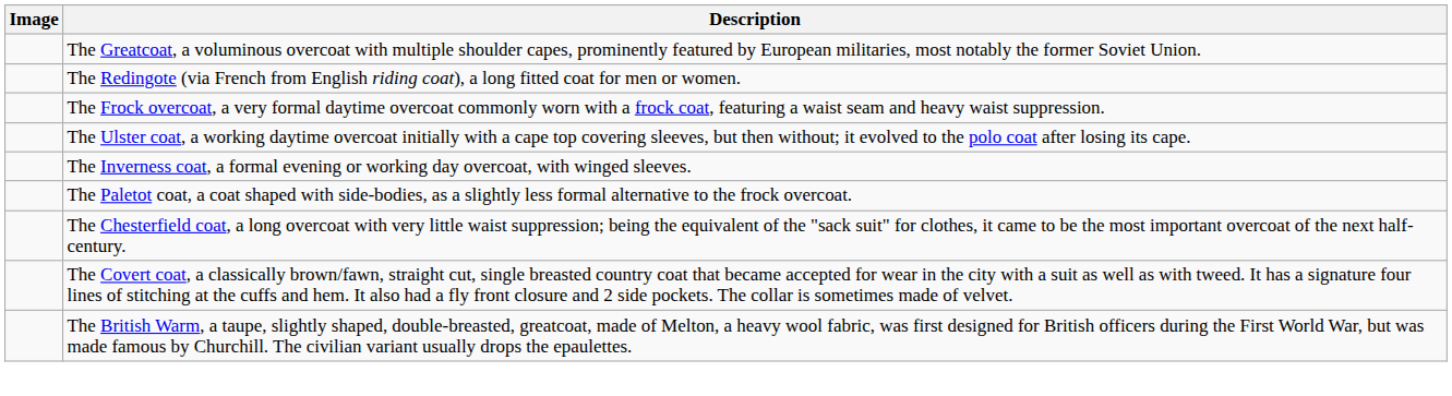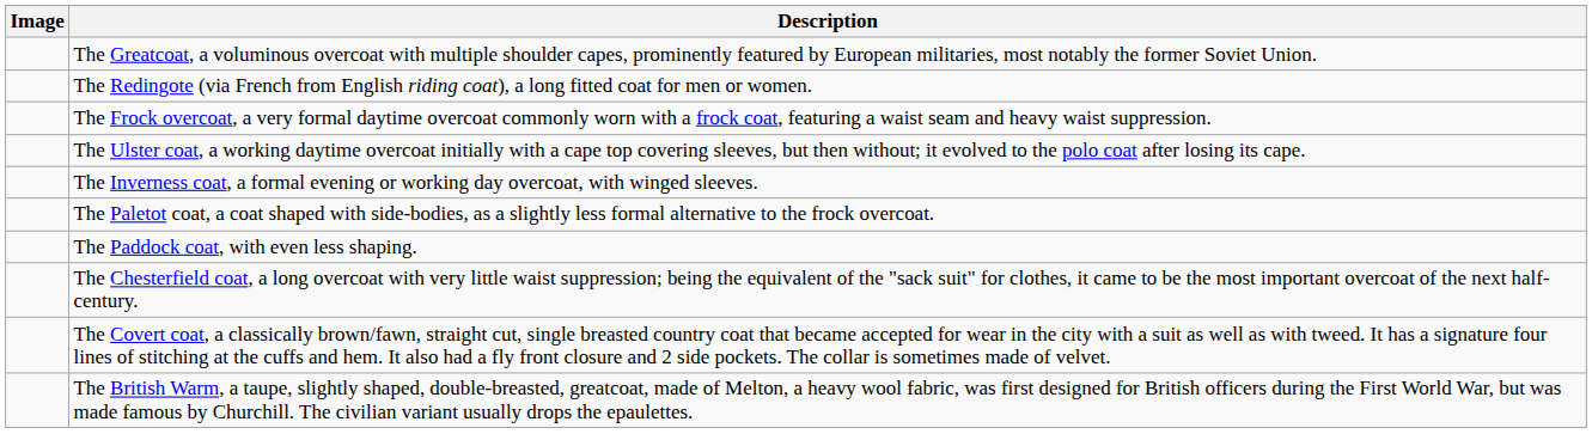+ row: The Paddock coat, with even less shaping.
